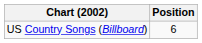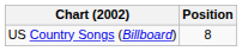US Country Songs (Billboard) | Position: 6 -> 8
